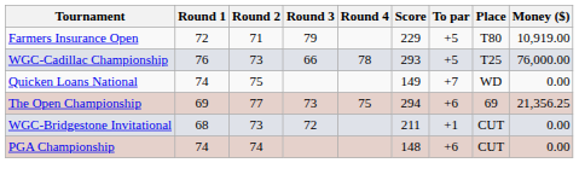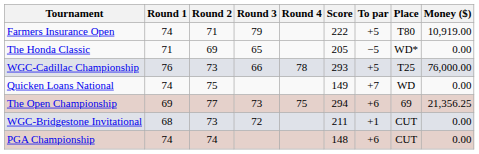Farmers Insurance Open | Round 1: 72 -> 74
Farmers Insurance Open | Score: 229 -> 222
+ row: The Honda Classic | 71 | 69 | 65 | 205 | −5 | WD* | 0.00
